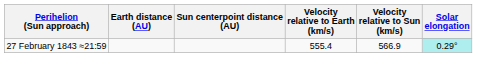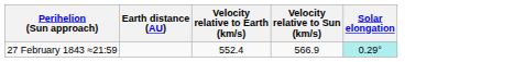- column: Sun centerpoint distance (AU)
27 February 1843 ≈21:59 | Velocity relative to Earth (km/s): 555.4 -> 552.4
